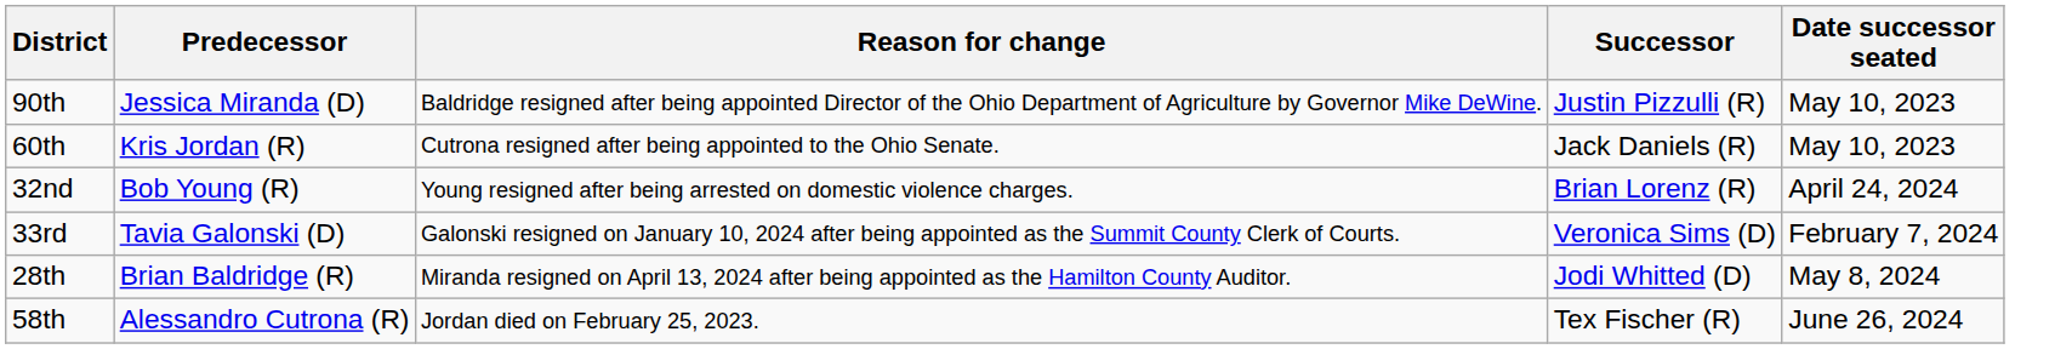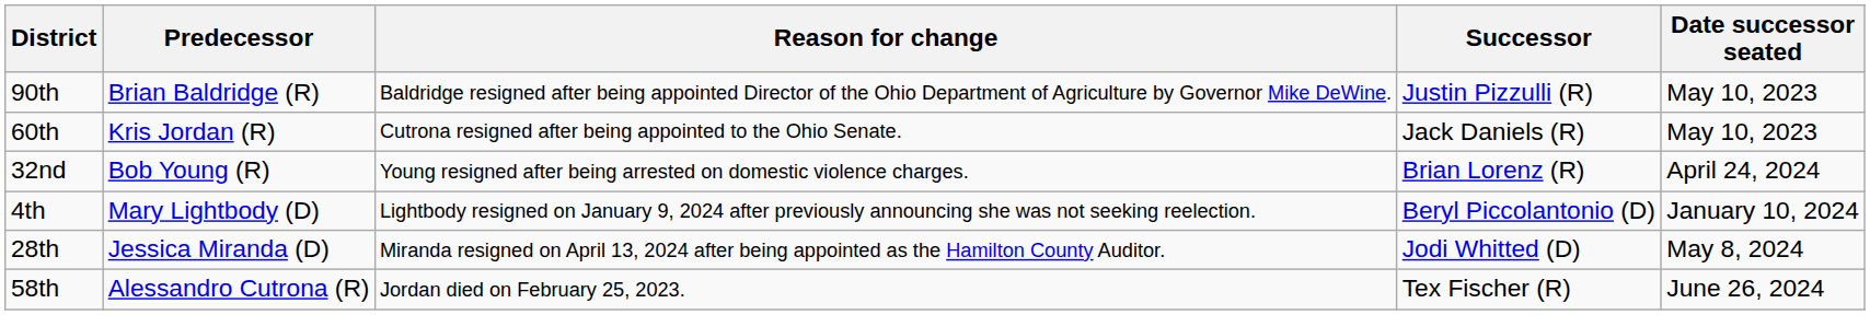90th | Predecessor: Jessica Miranda (D) -> Brian Baldridge (R)
+ row: 4th | Mary Lightbody (D) | Lightbody resigned on January 9, 2024 after previously announcing she was not seeking reelection. | Beryl Piccolantonio (D) | January 10, 2024
- row: 33rd | Tavia Galonski (D) | Galonski resigned on January 10, 2024 after being appointed as the Summit County Clerk of Courts. | Veronica Sims (D) | February 7, 2024
28th | Predecessor: Brian Baldridge (R) -> Jessica Miranda (D)
